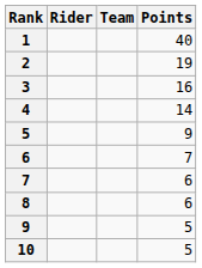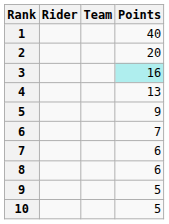2 | Points: 19 -> 20
3 | Points: no background -> paleturquoise background
4 | Points: 14 -> 13
